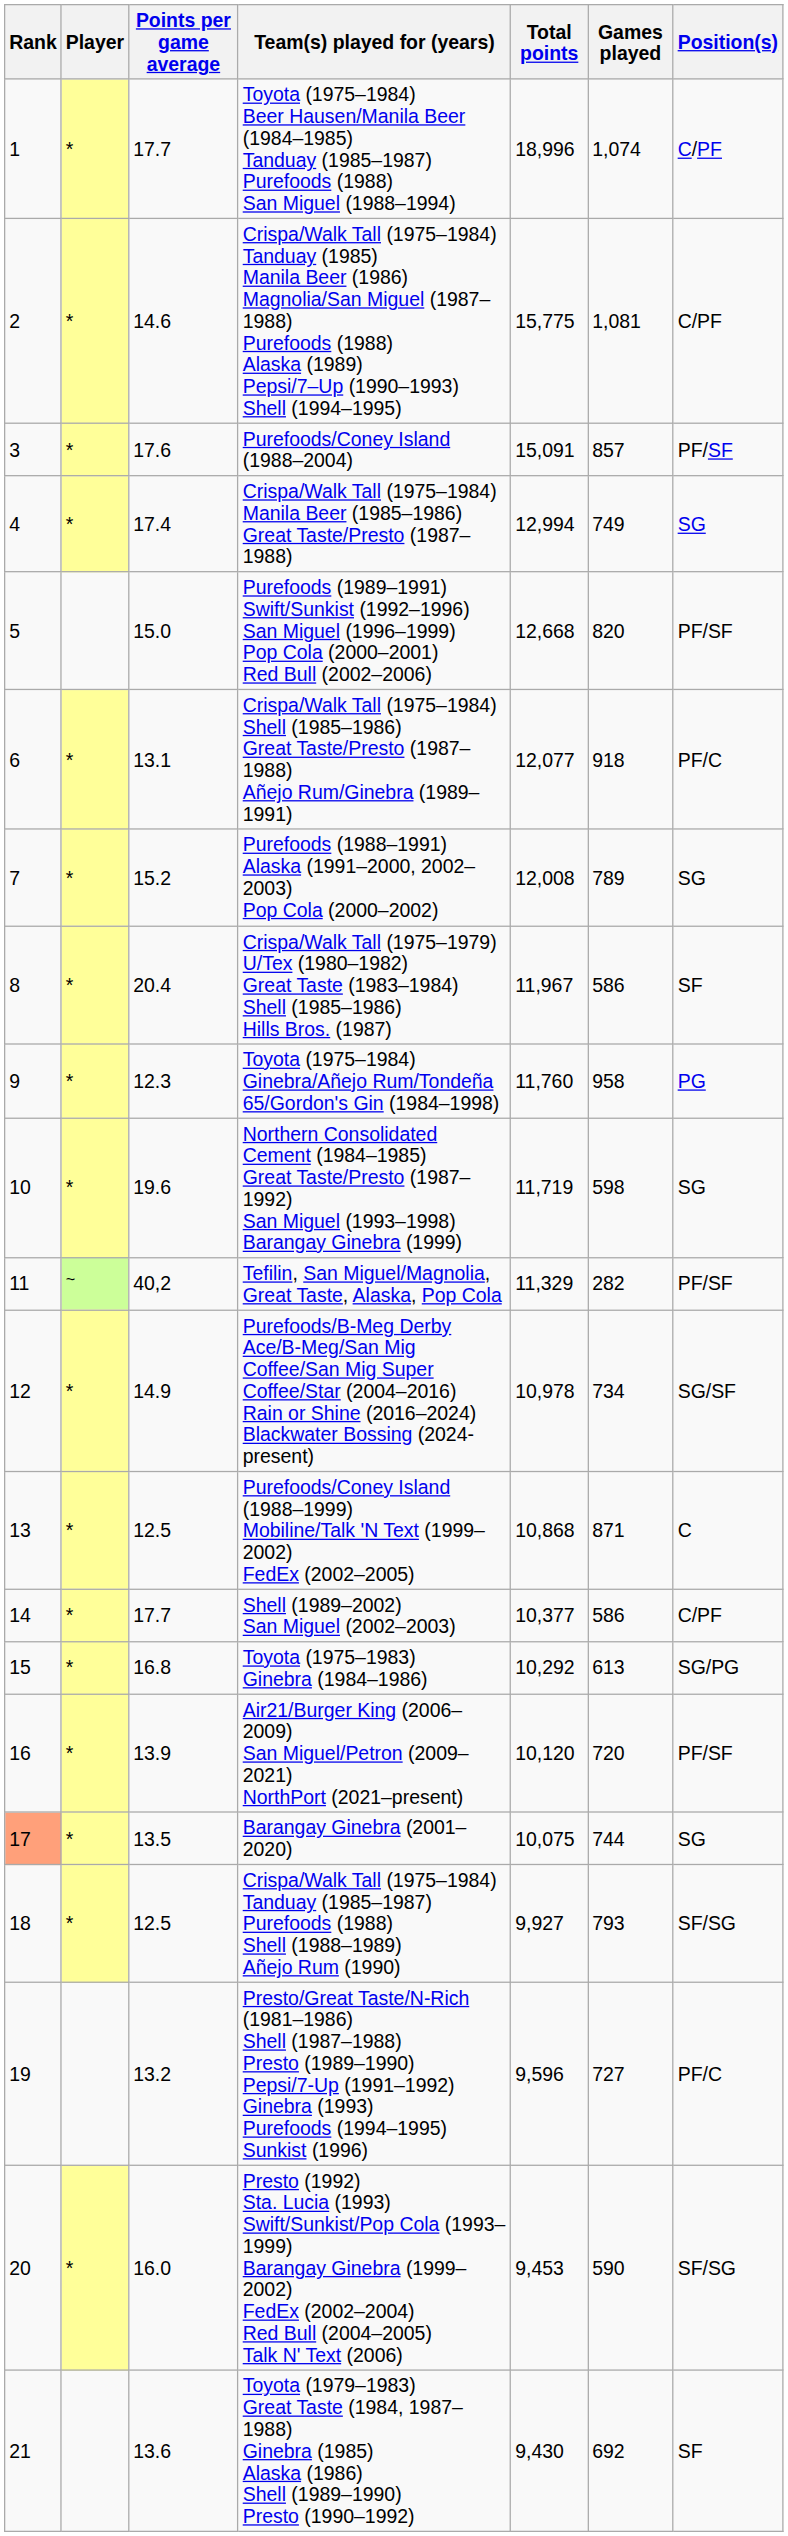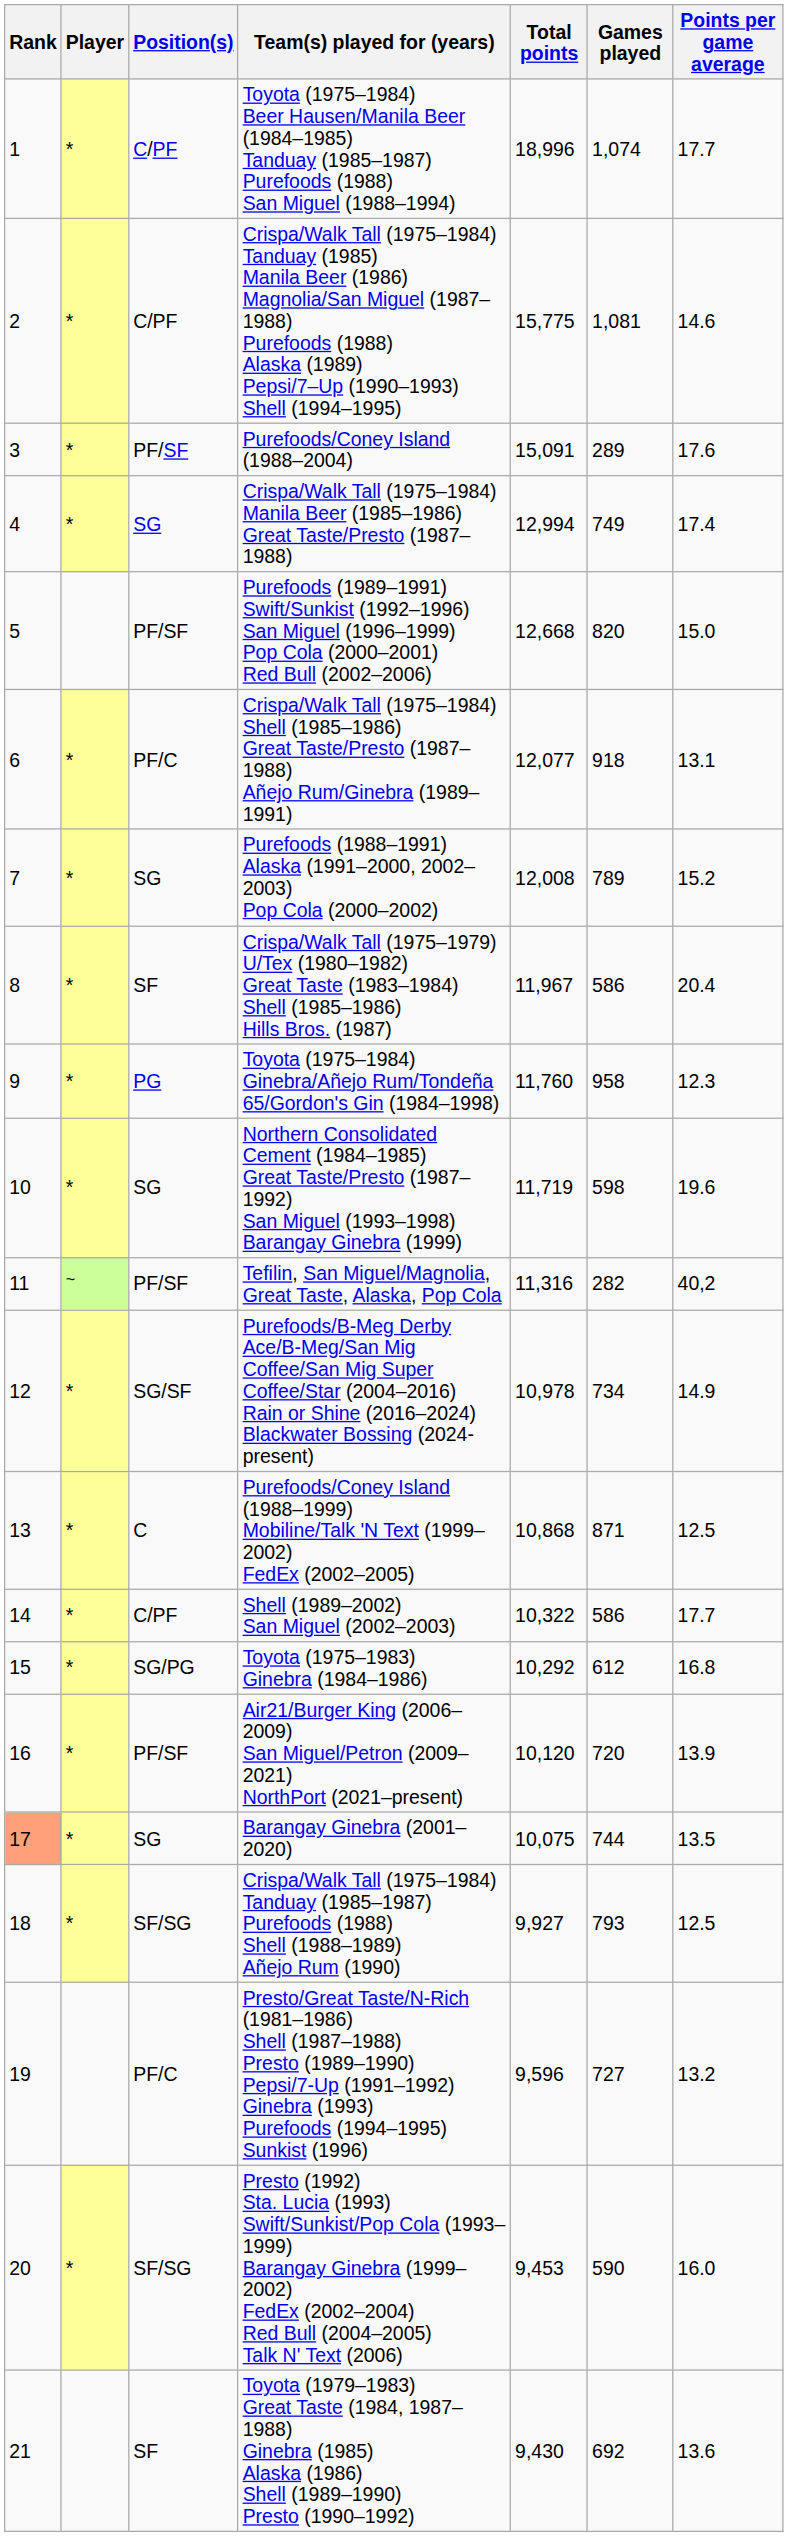columns swapped: Position(s) <-> Points per game average
Purefoods/Coney Island (1988–2004) | Games played: 857 -> 289
Tefilin, San Miguel/Magnolia, Great Taste, Alaska, Pop Cola | Total points: 11,329 -> 11,316
Shell (1989–2002) San Miguel (2002–2003) | Total points: 10,377 -> 10,322
Toyota (1975–1983) Ginebra (1984–1986) | Games played: 613 -> 612
